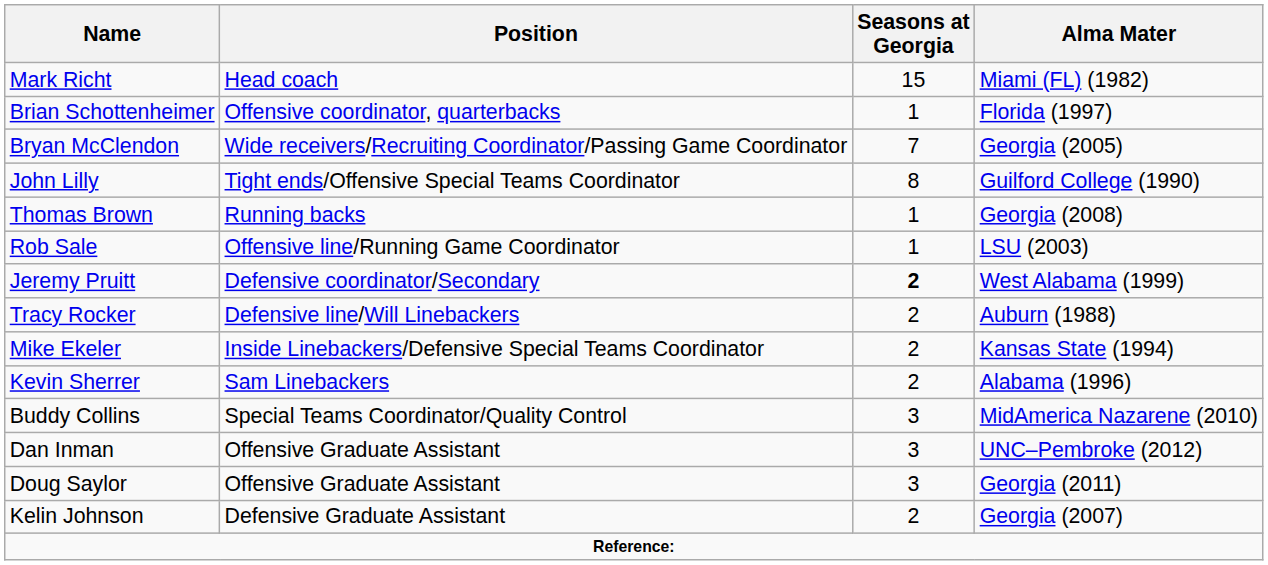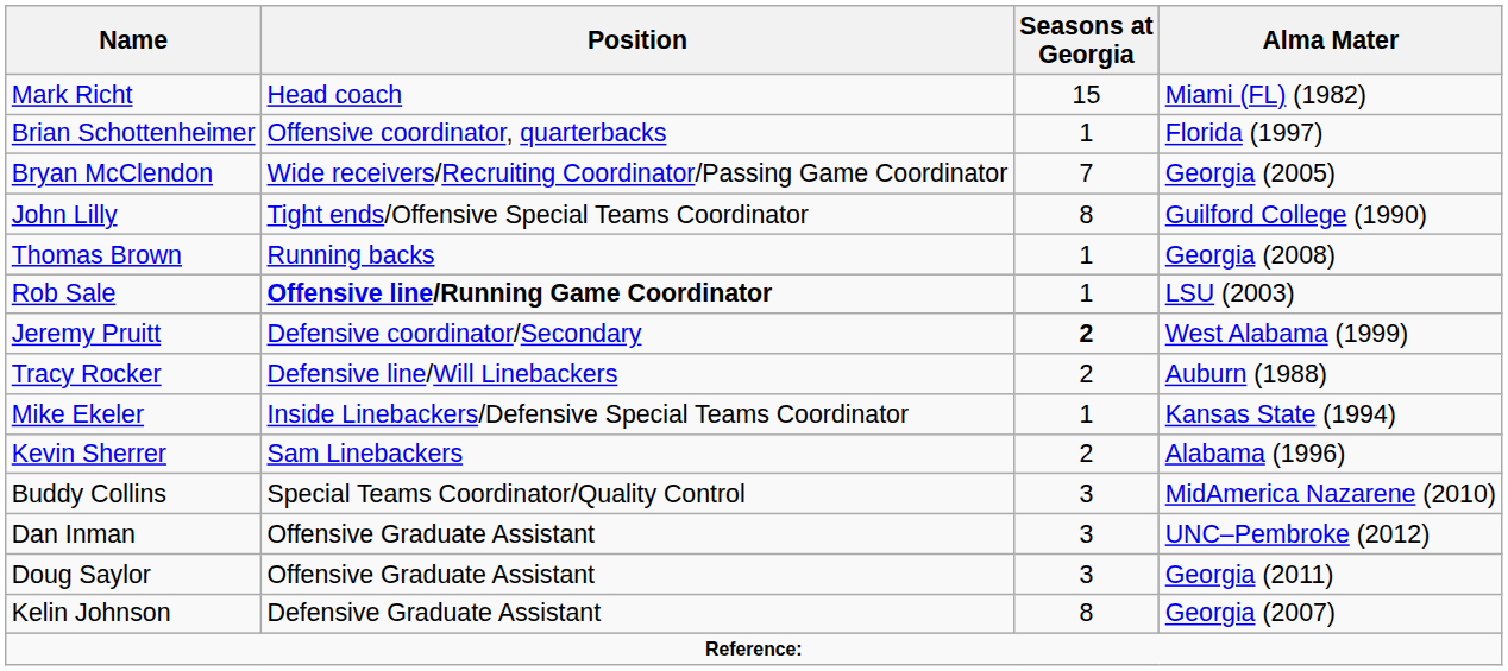Rob Sale | Position: normal -> bold
Mike Ekeler | Seasons at Georgia: 2 -> 1
Kelin Johnson | Seasons at Georgia: 2 -> 8
